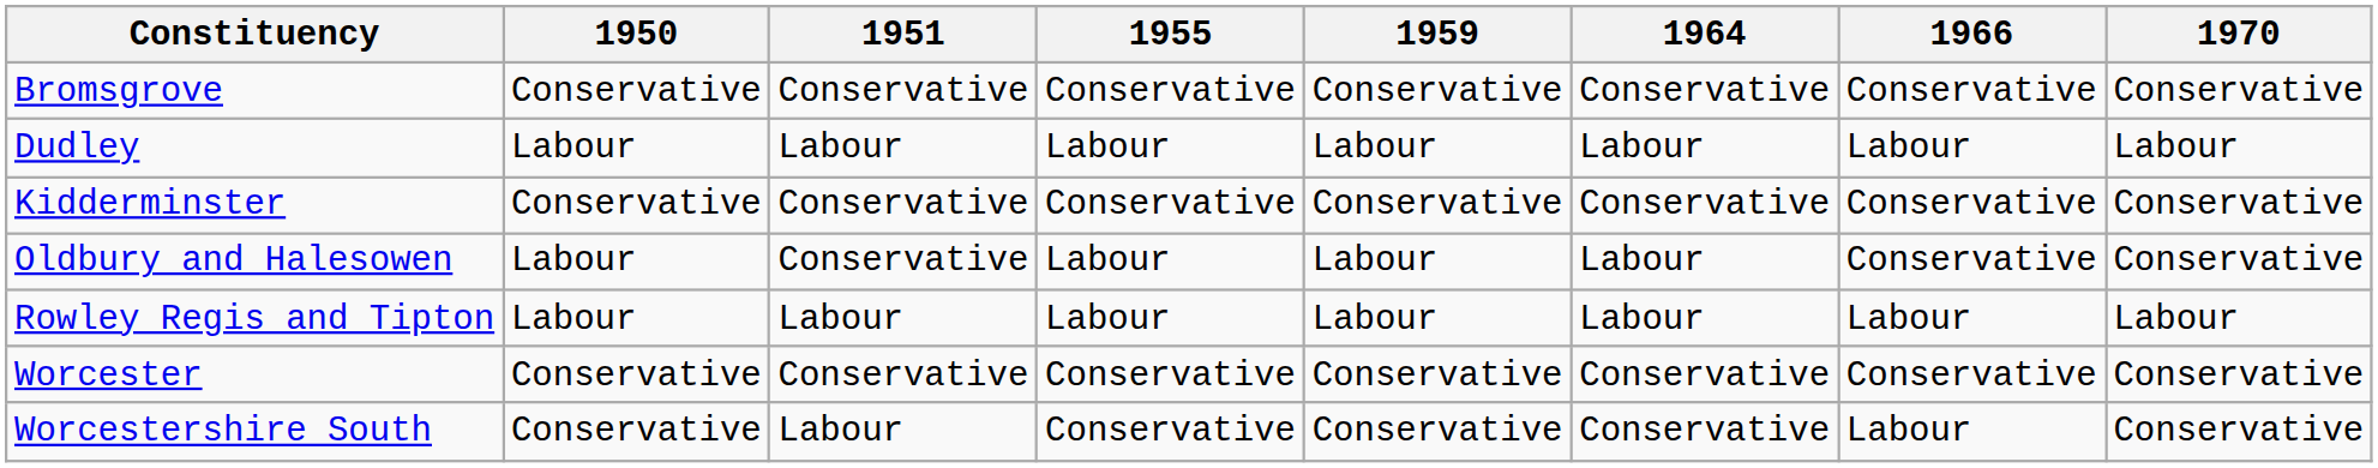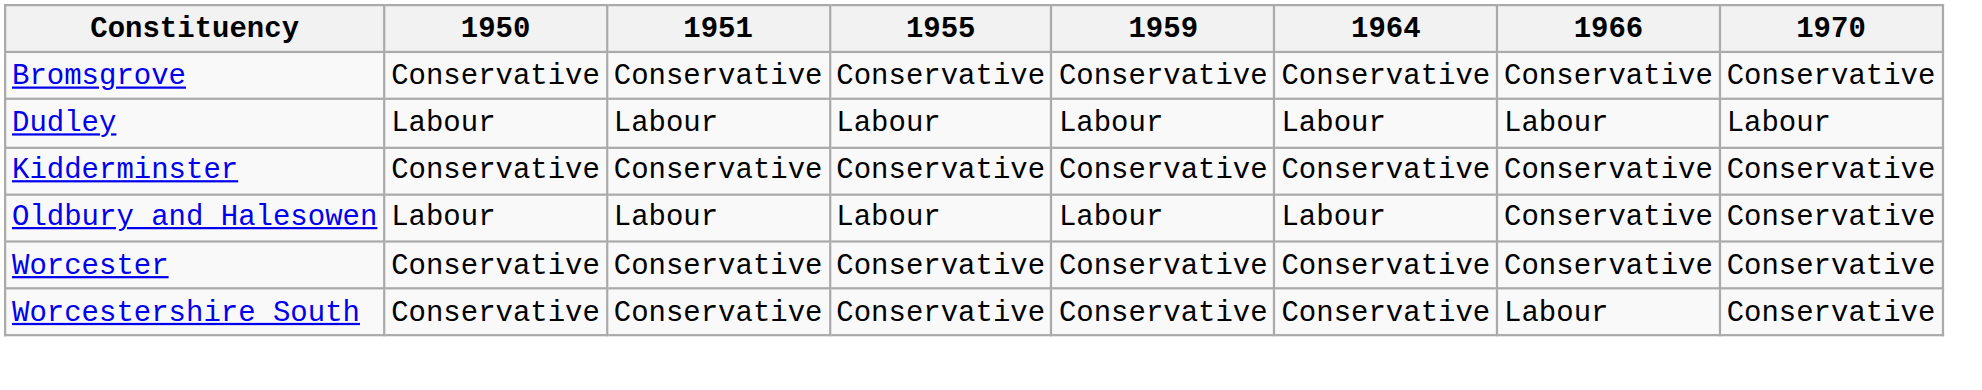Oldbury and Halesowen | 1951: Conservative -> Labour
- row: Rowley Regis and Tipton | Labour | Labour | Labour | Labour | Labour | Labour | Labour
Worcestershire South | 1951: Labour -> Conservative
